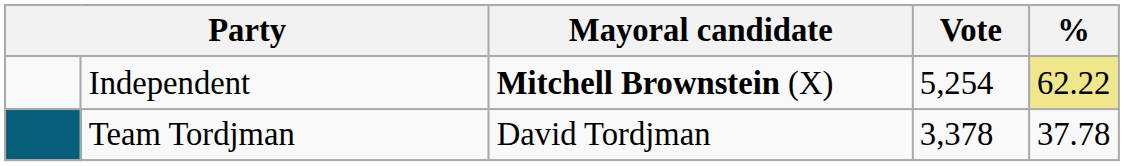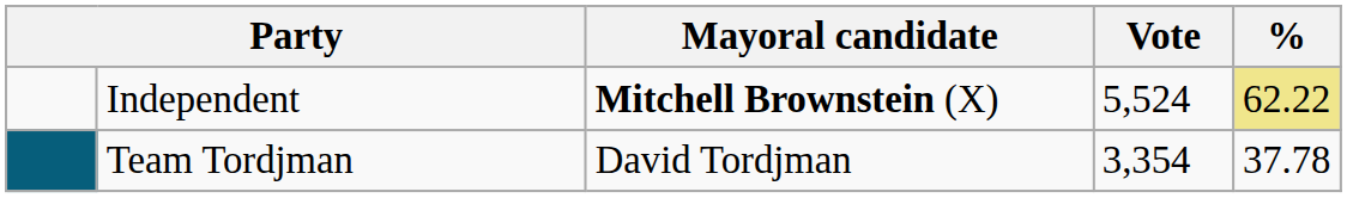Independent | Vote: 5,254 -> 5,524
Team Tordjman | Vote: 3,378 -> 3,354
